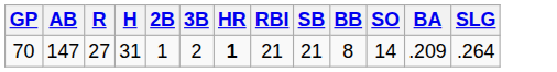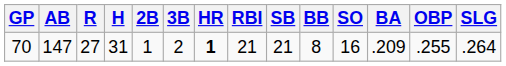+ column: OBP | .255
70 | SO: 14 -> 16
